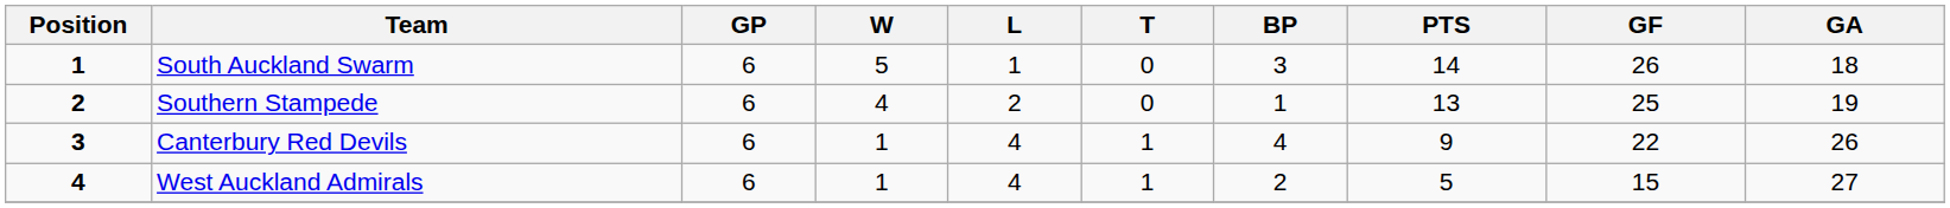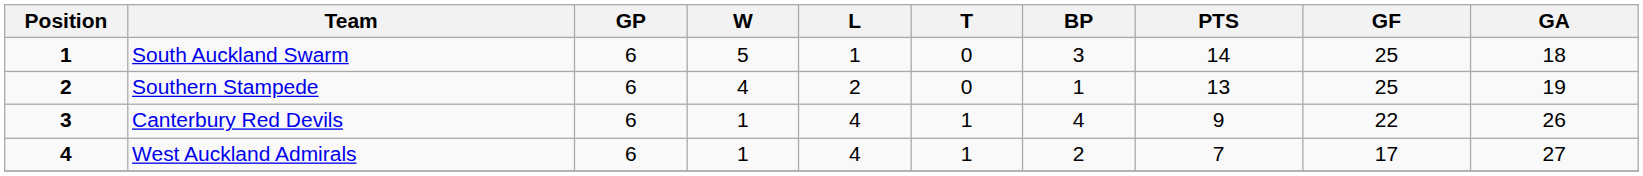South Auckland Swarm | GF: 26 -> 25
West Auckland Admirals | PTS: 5 -> 7
West Auckland Admirals | GF: 15 -> 17
